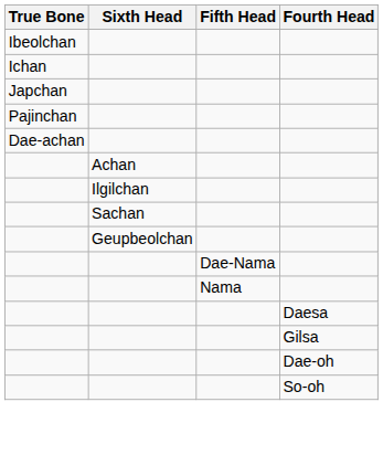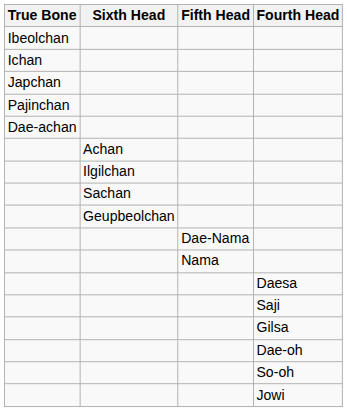+ row: Saji
+ row: Jowi
